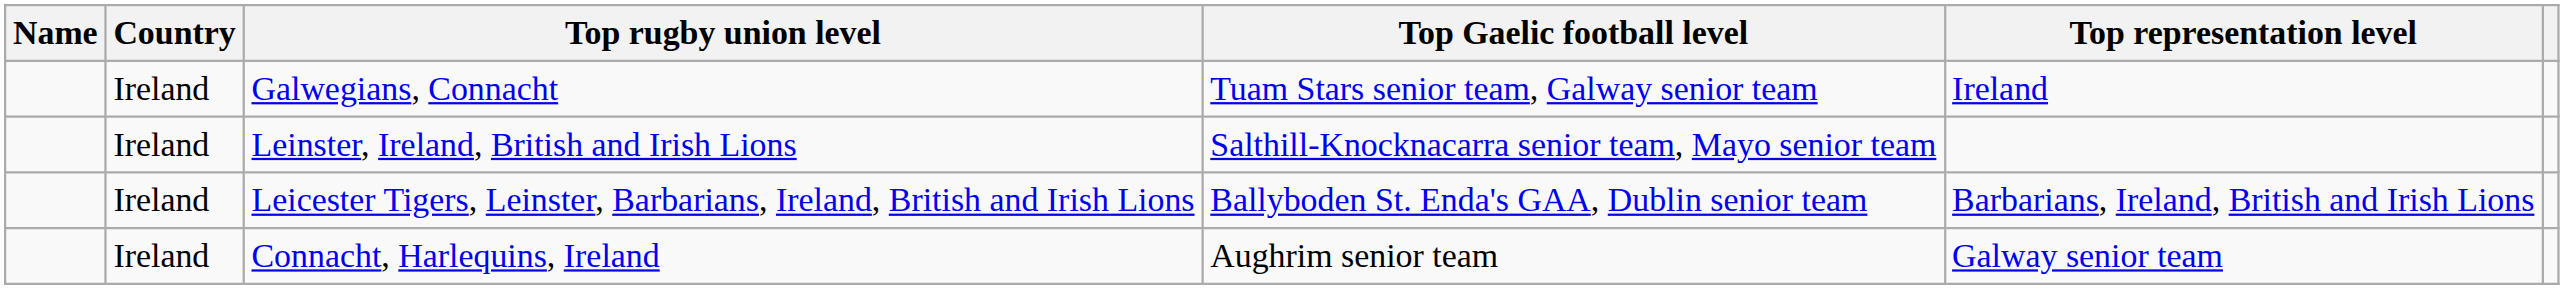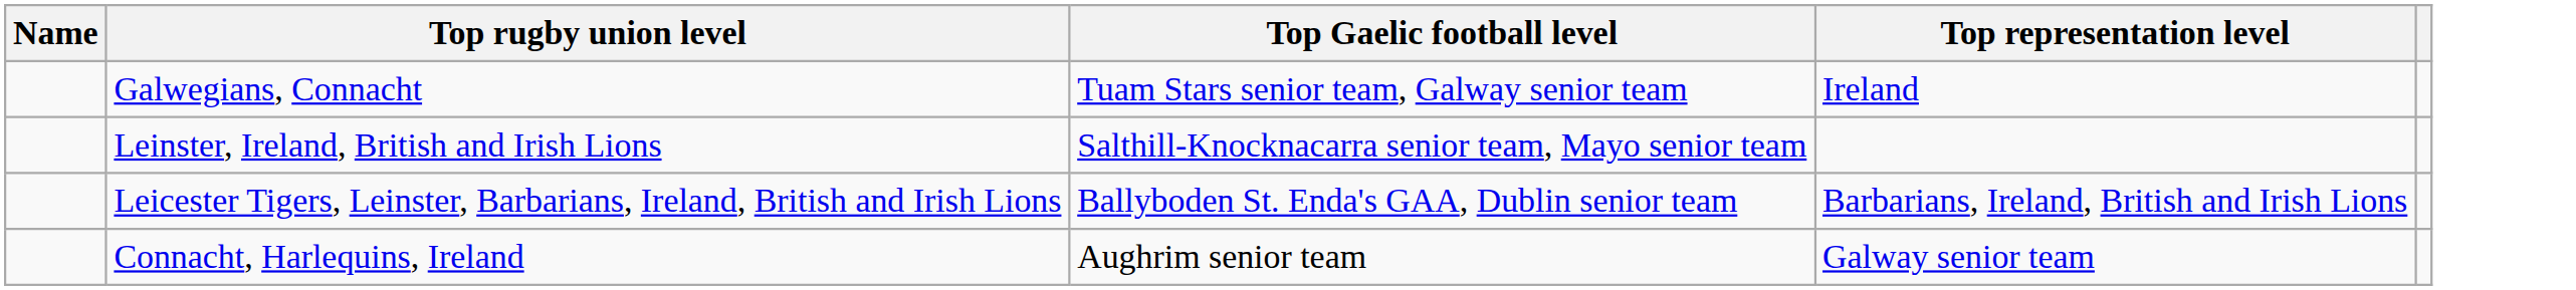- column: Country | Ireland | Ireland | Ireland | Ireland
